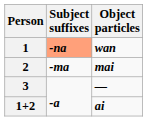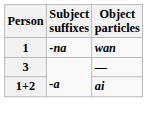1 | Subject suffixes: lightsalmon background -> no background
- row: 2 | -ma | mai
